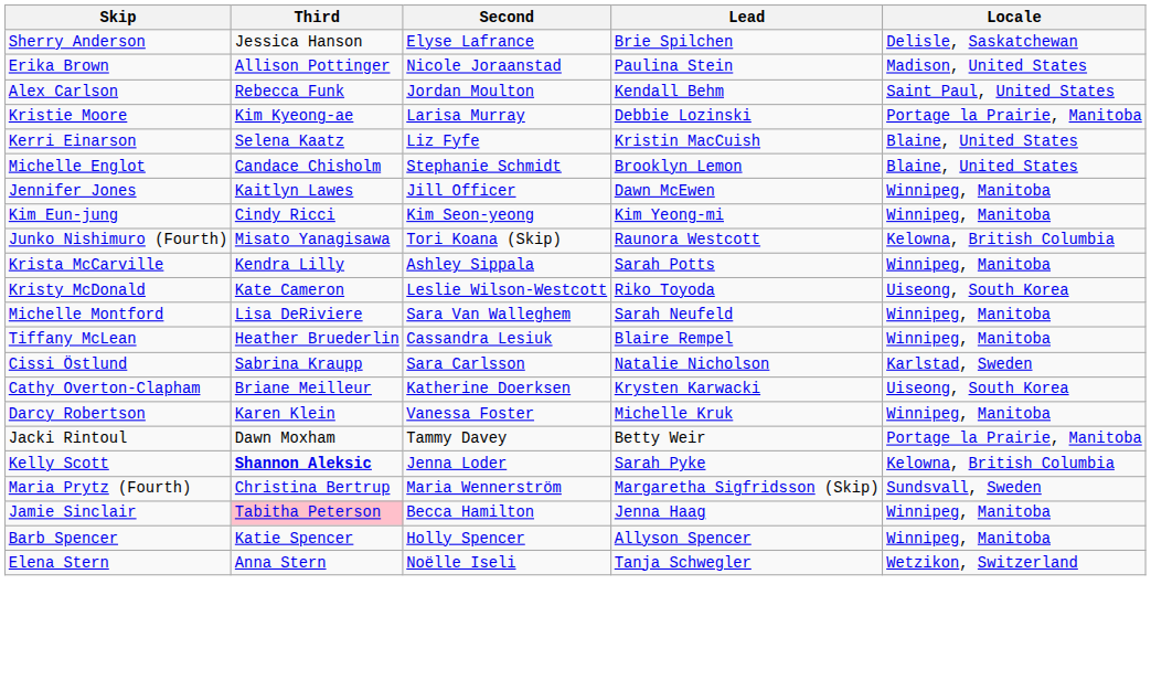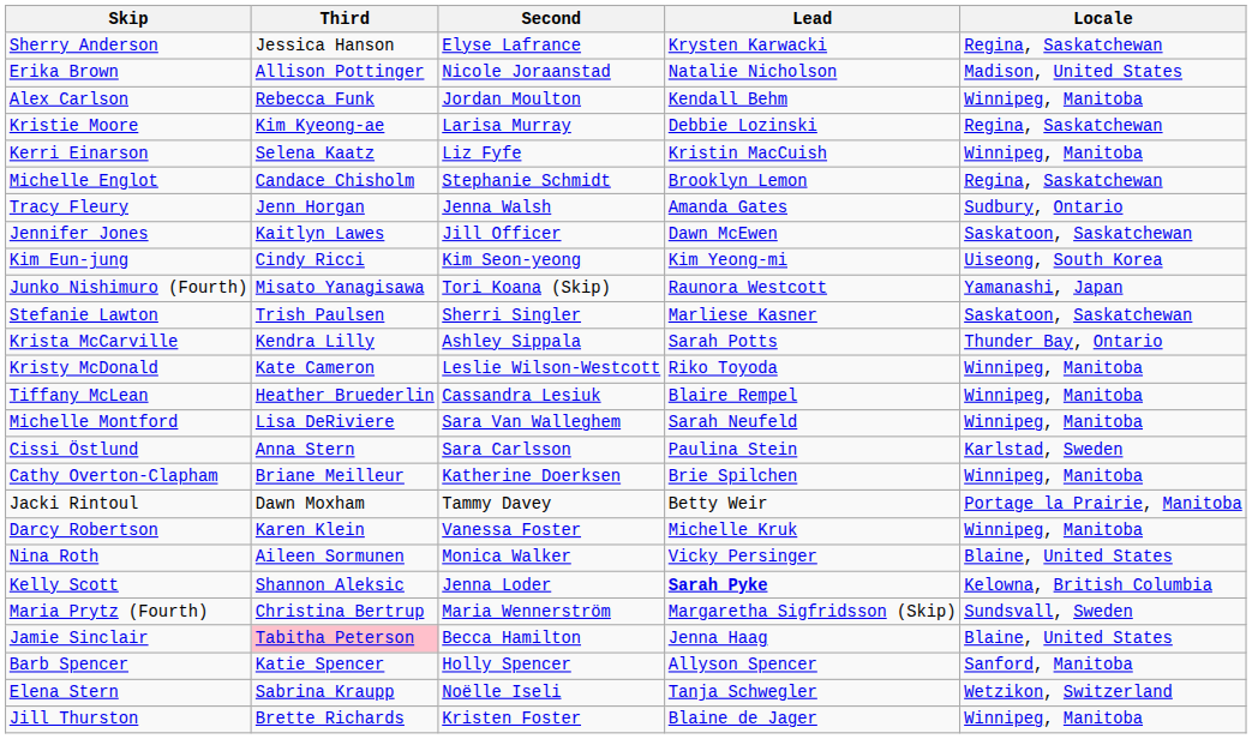Sherry Anderson | Lead: Brie Spilchen -> Krysten Karwacki
Sherry Anderson | Locale: Delisle, Saskatchewan -> Regina, Saskatchewan
Erika Brown | Lead: Paulina Stein -> Natalie Nicholson
Alex Carlson | Locale: Saint Paul, United States -> Winnipeg, Manitoba
Kristie Moore | Locale: Portage la Prairie, Manitoba -> Regina, Saskatchewan
Kerri Einarson | Locale: Blaine, United States -> Winnipeg, Manitoba
Michelle Englot | Locale: Blaine, United States -> Regina, Saskatchewan
+ row: Tracy Fleury | Jenn Horgan | Jenna Walsh | Amanda Gates | Sudbury, Ontario
Jennifer Jones | Locale: Winnipeg, Manitoba -> Saskatoon, Saskatchewan
Kim Eun-jung | Locale: Winnipeg, Manitoba -> Uiseong, South Korea
Junko Nishimuro (Fourth) | Locale: Kelowna, British Columbia -> Yamanashi, Japan
+ row: Stefanie Lawton | Trish Paulsen | Sherri Singler | Marliese Kasner | Saskatoon, Saskatchewan
Krista McCarville | Locale: Winnipeg, Manitoba -> Thunder Bay, Ontario
Kristy McDonald | Locale: Uiseong, South Korea -> Winnipeg, Manitoba
rows swapped: Tiffany McLean <-> Michelle Montford
Cissi Östlund | Third: Sabrina Kraupp -> Anna Stern
Cissi Östlund | Lead: Natalie Nicholson -> Paulina Stein
Cathy Overton-Clapham | Lead: Krysten Karwacki -> Brie Spilchen
Cathy Overton-Clapham | Locale: Uiseong, South Korea -> Winnipeg, Manitoba
rows swapped: Jacki Rintoul <-> Darcy Robertson
+ row: Nina Roth | Aileen Sormunen | Monica Walker | Vicky Persinger | Blaine, United States
Kelly Scott | Third: bold -> normal
Kelly Scott | Lead: normal -> bold
Jamie Sinclair | Locale: Winnipeg, Manitoba -> Blaine, United States
Barb Spencer | Locale: Winnipeg, Manitoba -> Sanford, Manitoba
Elena Stern | Third: Anna Stern -> Sabrina Kraupp
+ row: Jill Thurston | Brette Richards | Kristen Foster | Blaine de Jager | Winnipeg, Manitoba
